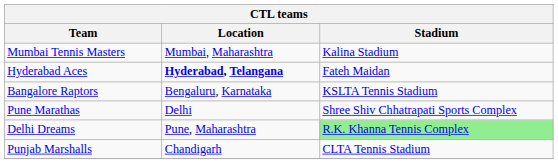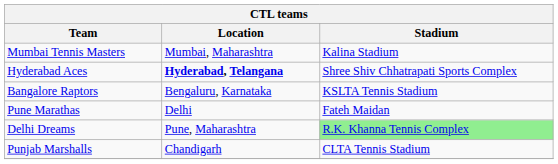Hyderabad Aces | Stadium: Fateh Maidan -> Shree Shiv Chhatrapati Sports Complex
Pune Marathas | Stadium: Shree Shiv Chhatrapati Sports Complex -> Fateh Maidan
